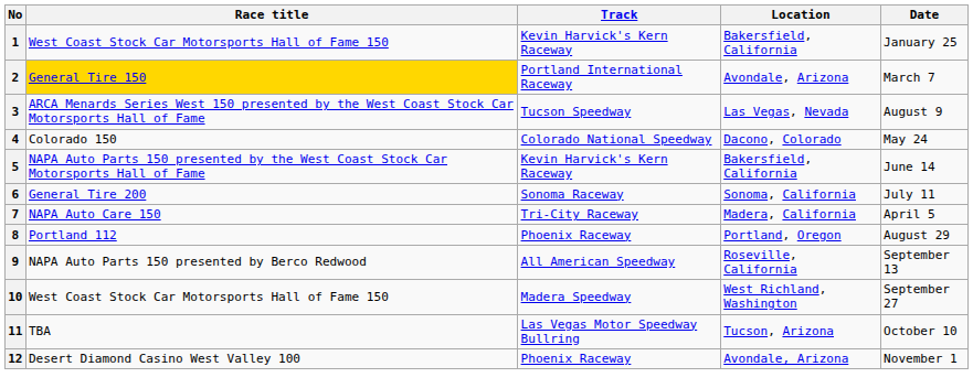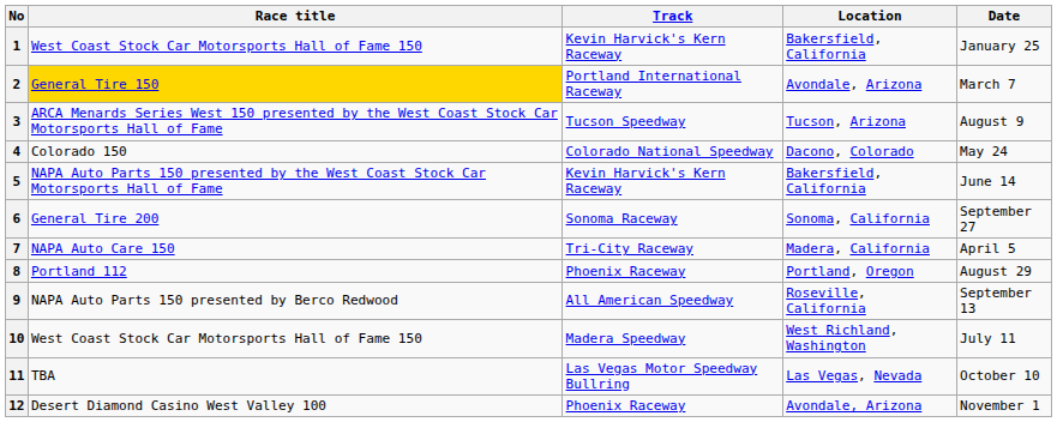3 | Location: Las Vegas, Nevada -> Tucson, Arizona
6 | Date: July 11 -> September 27
10 | Date: September 27 -> July 11
11 | Location: Tucson, Arizona -> Las Vegas, Nevada
